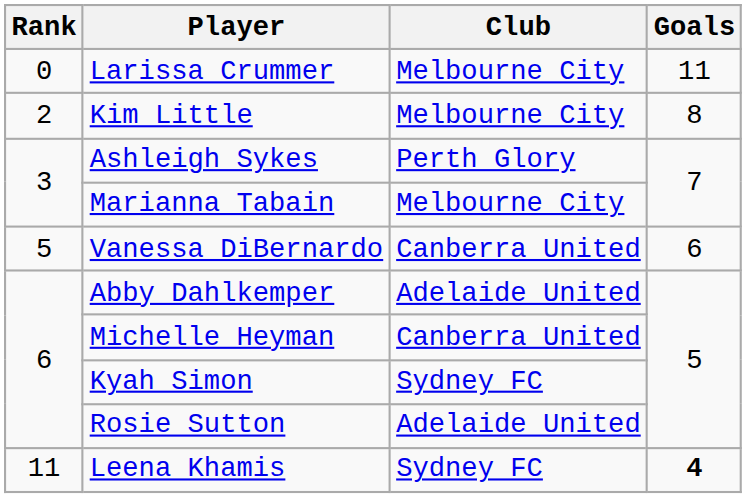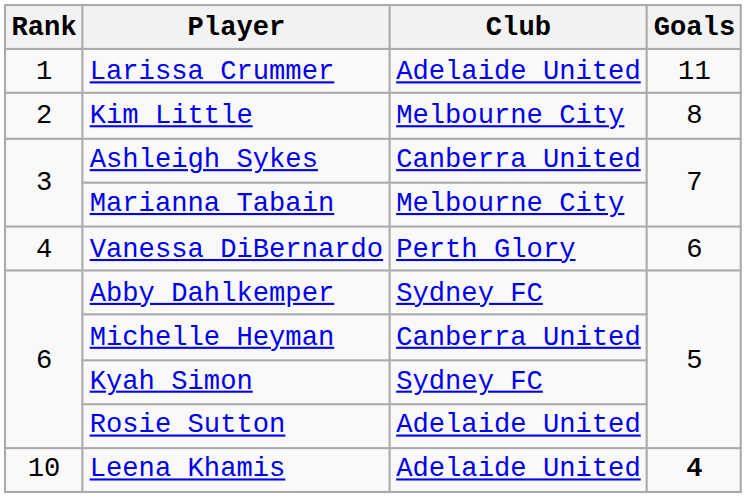Larissa Crummer | Rank: 0 -> 1
Larissa Crummer | Club: Melbourne City -> Adelaide United
Ashleigh Sykes | Club: Perth Glory -> Canberra United
Vanessa DiBernardo | Rank: 5 -> 4
Vanessa DiBernardo | Club: Canberra United -> Perth Glory
Abby Dahlkemper | Club: Adelaide United -> Sydney FC
Leena Khamis | Rank: 11 -> 10
Leena Khamis | Club: Sydney FC -> Adelaide United
